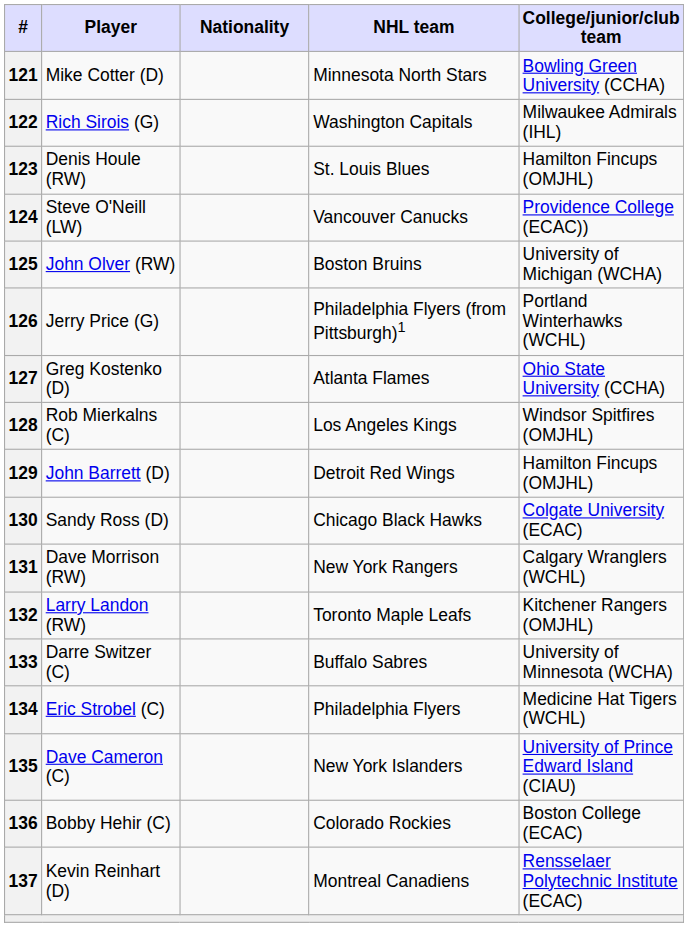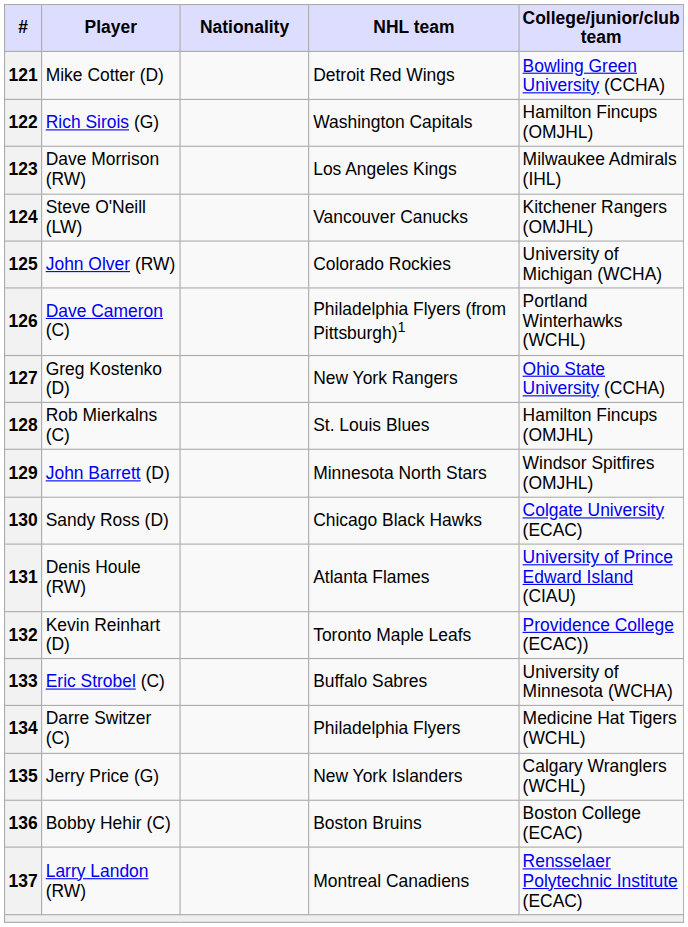121 | NHL team: Minnesota North Stars -> Detroit Red Wings
122 | College/junior/club team: Milwaukee Admirals (IHL) -> Hamilton Fincups (OMJHL)
123 | Player: Denis Houle (RW) -> Dave Morrison (RW)
123 | NHL team: St. Louis Blues -> Los Angeles Kings
123 | College/junior/club team: Hamilton Fincups (OMJHL) -> Milwaukee Admirals (IHL)
124 | College/junior/club team: Providence College (ECAC)) -> Kitchener Rangers (OMJHL)
125 | NHL team: Boston Bruins -> Colorado Rockies
126 | Player: Jerry Price (G) -> Dave Cameron (C)
127 | NHL team: Atlanta Flames -> New York Rangers
128 | NHL team: Los Angeles Kings -> St. Louis Blues
128 | College/junior/club team: Windsor Spitfires (OMJHL) -> Hamilton Fincups (OMJHL)
129 | NHL team: Detroit Red Wings -> Minnesota North Stars
129 | College/junior/club team: Hamilton Fincups (OMJHL) -> Windsor Spitfires (OMJHL)
131 | Player: Dave Morrison (RW) -> Denis Houle (RW)
131 | NHL team: New York Rangers -> Atlanta Flames
131 | College/junior/club team: Calgary Wranglers (WCHL) -> University of Prince Edward Island (CIAU)
132 | Player: Larry Landon (RW) -> Kevin Reinhart (D)
132 | College/junior/club team: Kitchener Rangers (OMJHL) -> Providence College (ECAC))
133 | Player: Darre Switzer (C) -> Eric Strobel (C)
134 | Player: Eric Strobel (C) -> Darre Switzer (C)
135 | Player: Dave Cameron (C) -> Jerry Price (G)
135 | College/junior/club team: University of Prince Edward Island (CIAU) -> Calgary Wranglers (WCHL)
136 | NHL team: Colorado Rockies -> Boston Bruins
137 | Player: Kevin Reinhart (D) -> Larry Landon (RW)
